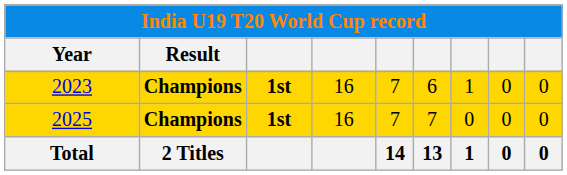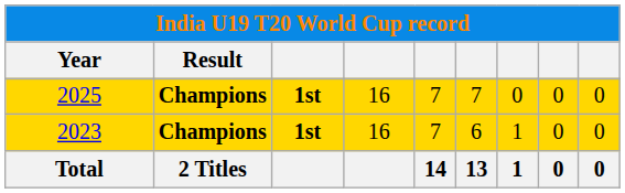rows swapped: 2023 <-> 2025
